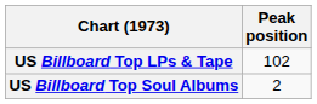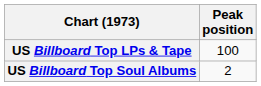US Billboard Top LPs & Tape | Peak position: 102 -> 100
